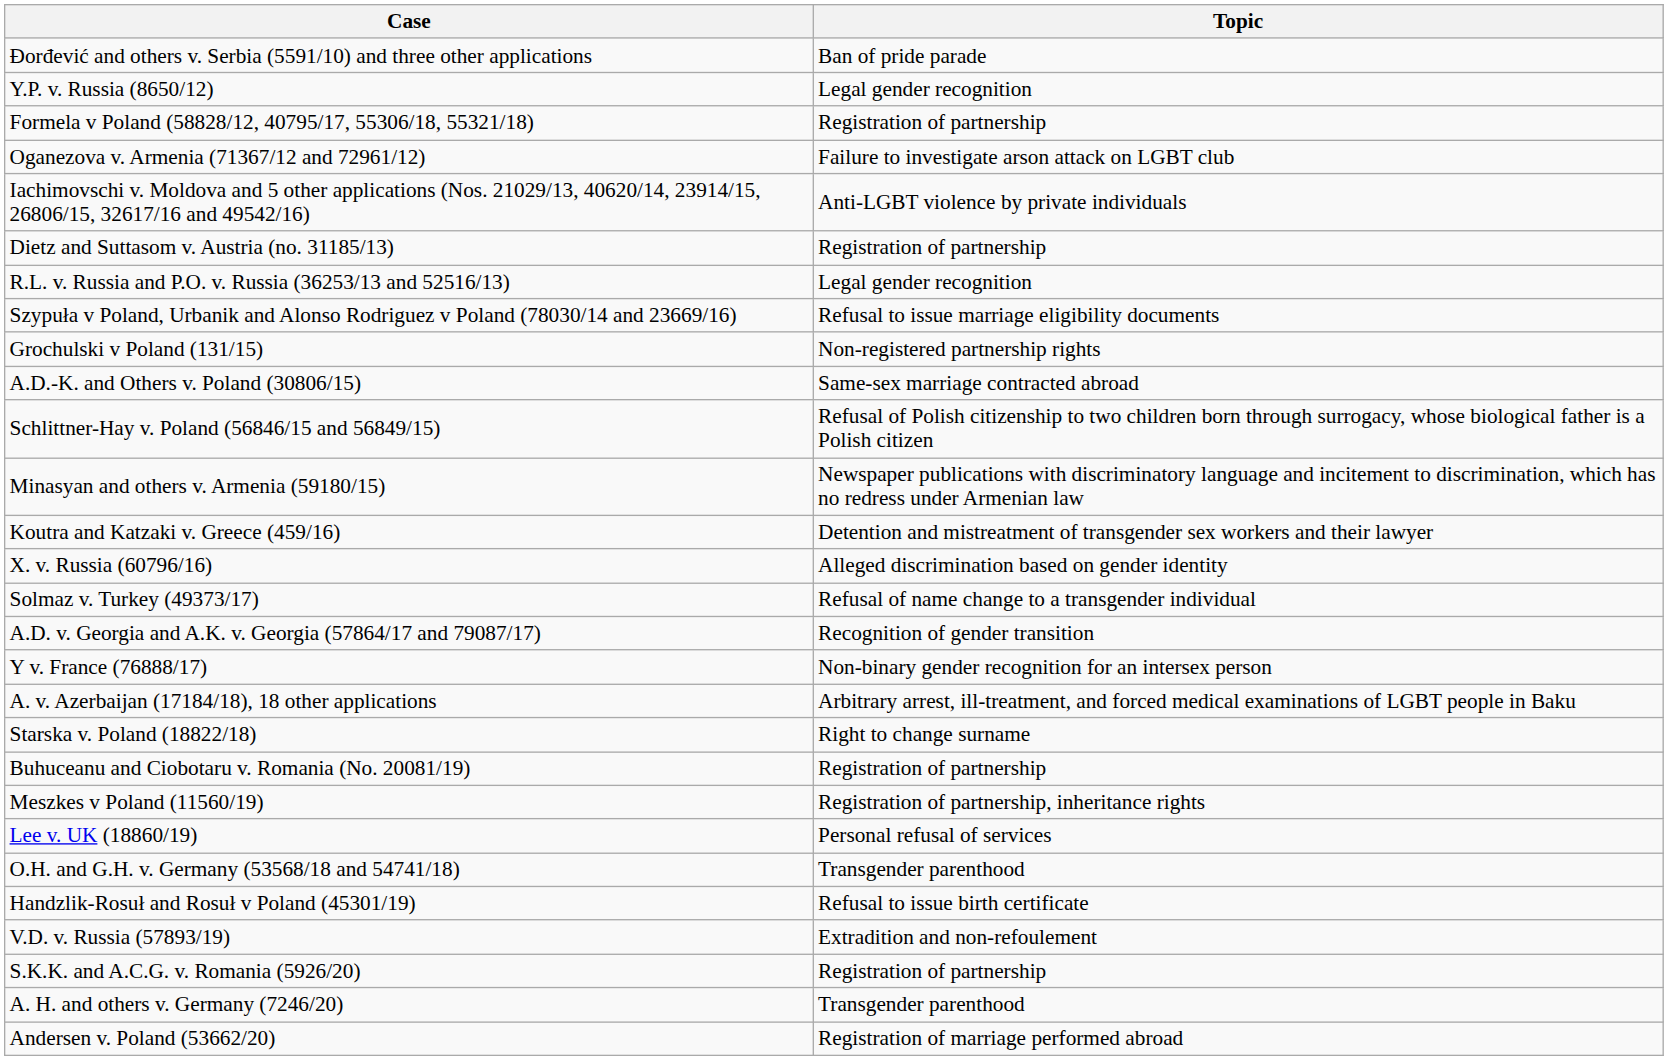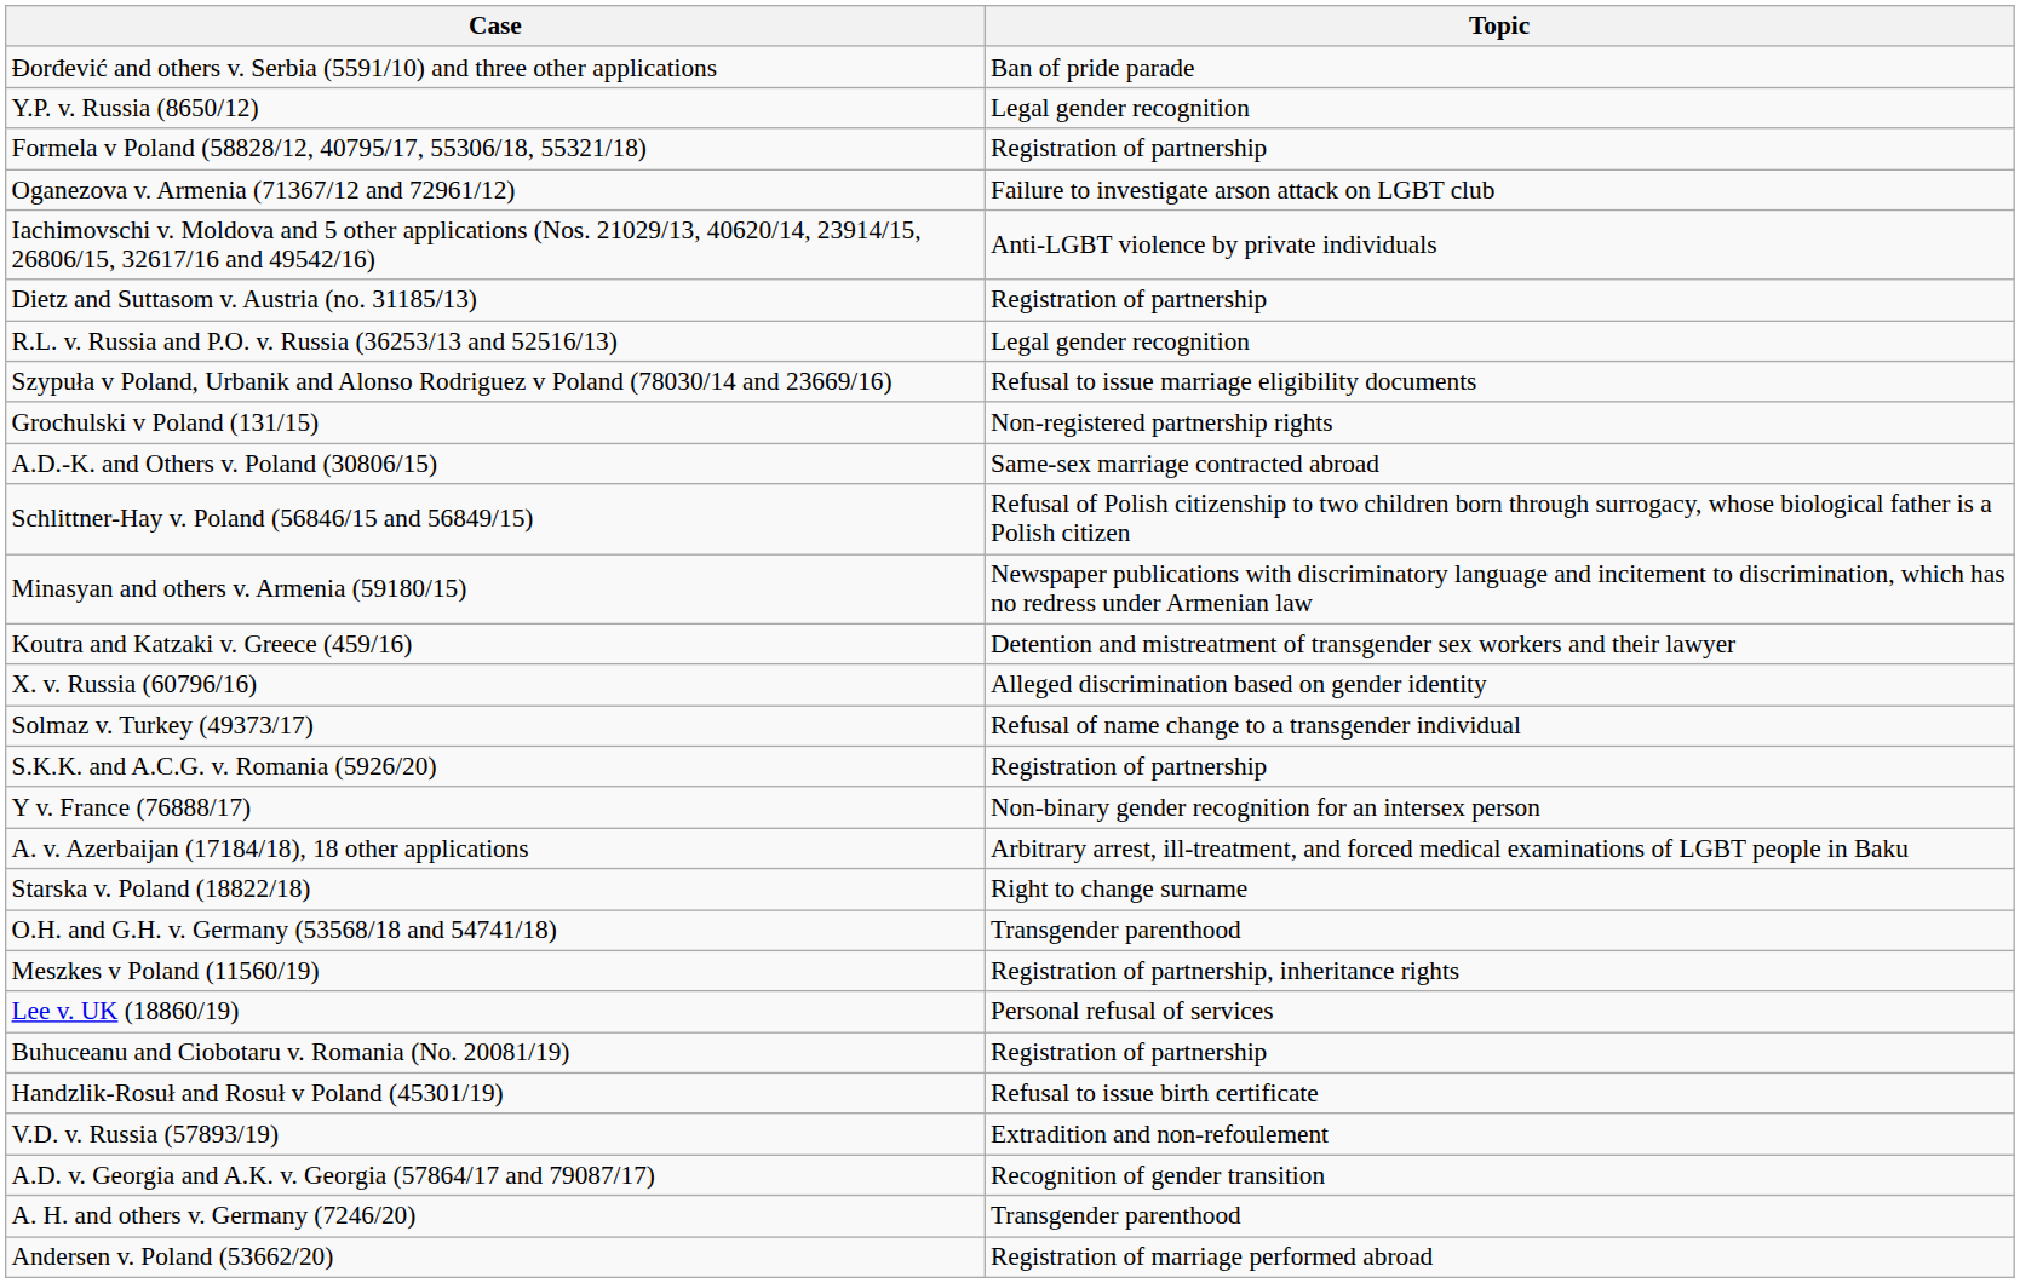rows swapped: A.D. v. Georgia and A.K. v. Georgia (57864/17 and 79087/17) <-> S.K.K. and A.C.G. v. Romania (5926/20)
rows swapped: O.H. and G.H. v. Germany (53568/18 and 54741/18) <-> Buhuceanu and Ciobotaru v. Romania (No. 20081/19)
